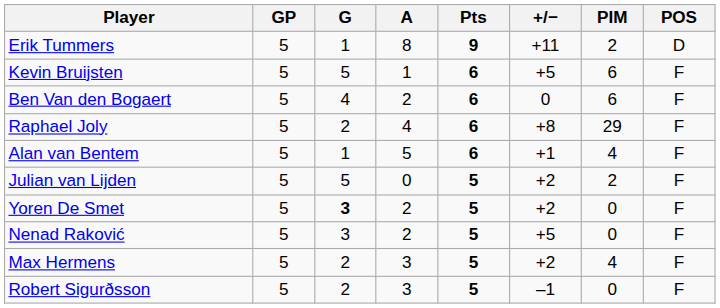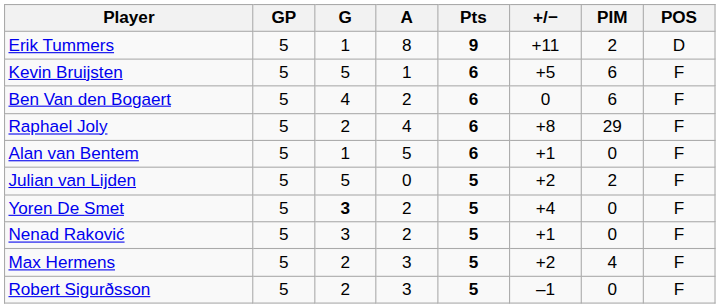Alan van Bentem | PIM: 4 -> 0
Yoren De Smet | +/−: +2 -> +4
Nenad Raković | +/−: +5 -> +1
